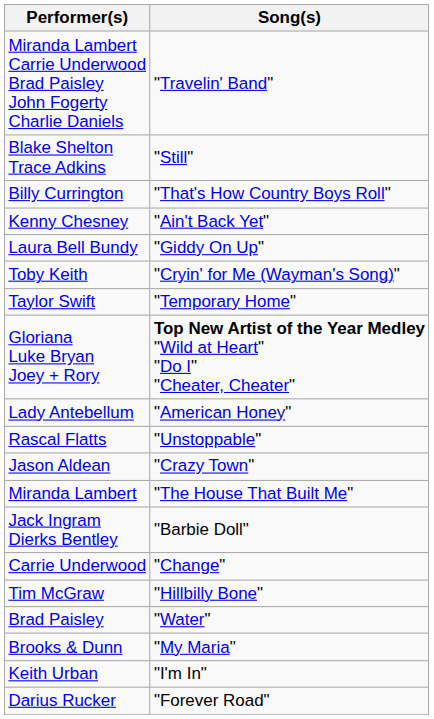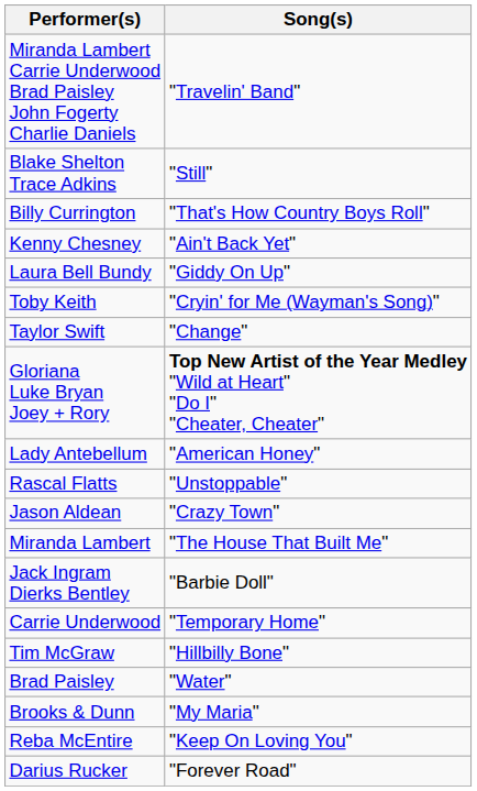Taylor Swift | Song(s): "Temporary Home" -> "Change"
Carrie Underwood | Song(s): "Change" -> "Temporary Home"
+ row: Reba McEntire | "Keep On Loving You"
- row: Keith Urban | "I'm In"
